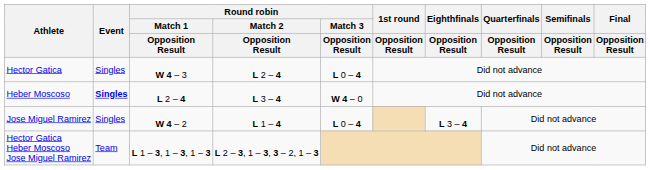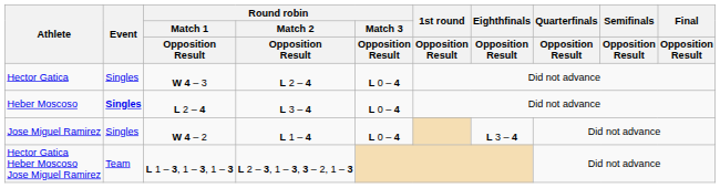Heber Moscoso | Round robin / Match 3 / Opposition Result: W 4 – 0 -> L 0 – 4
